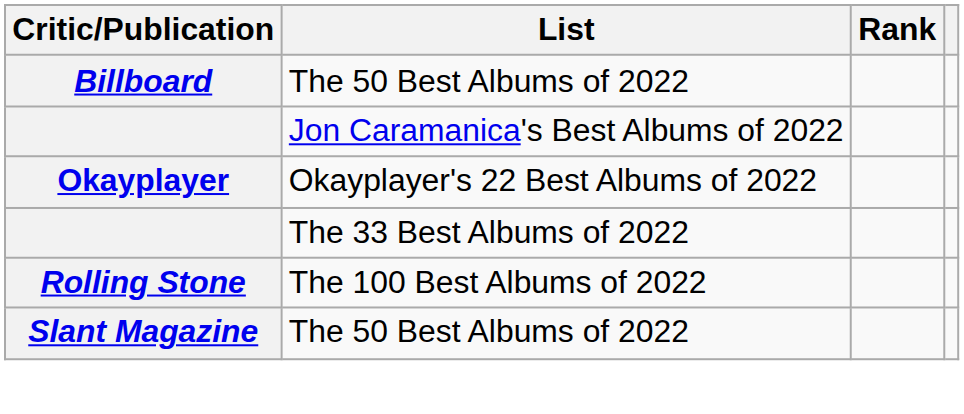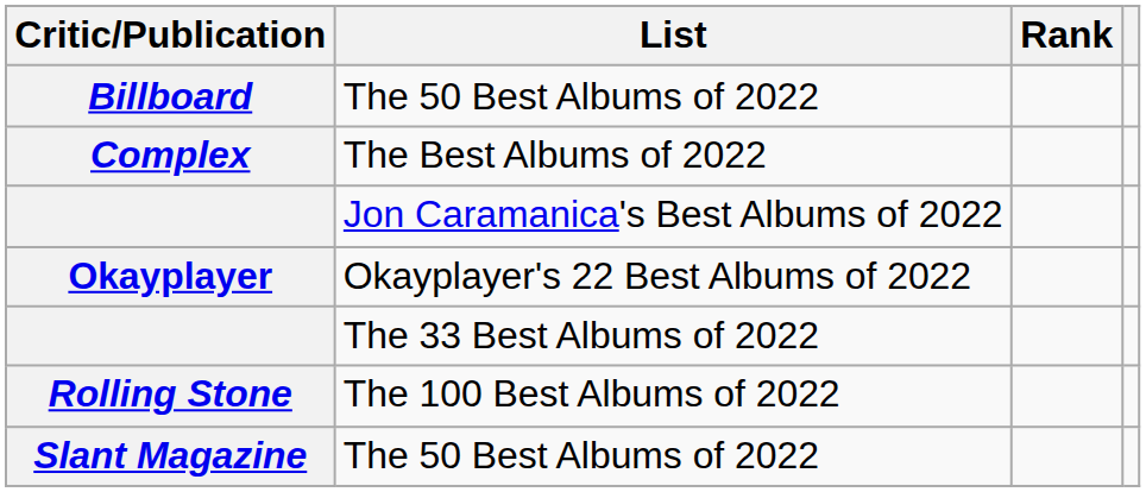+ row: Complex | The Best Albums of 2022
